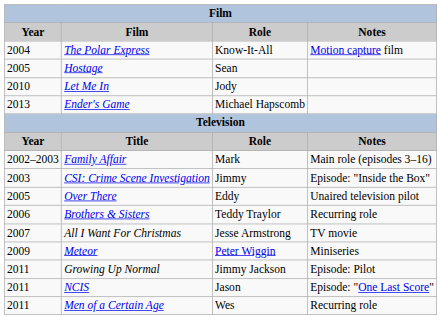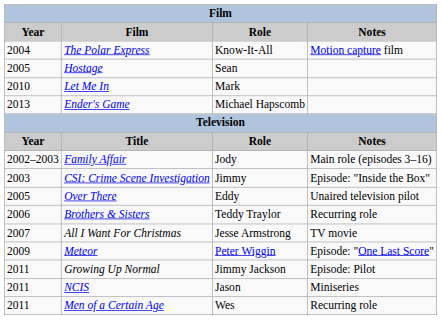Let Me In | Role: Jody -> Mark
Family Affair | Role: Mark -> Jody
Meteor | Notes: Miniseries -> Episode: "One Last Score"
NCIS | Notes: Episode: "One Last Score" -> Miniseries
